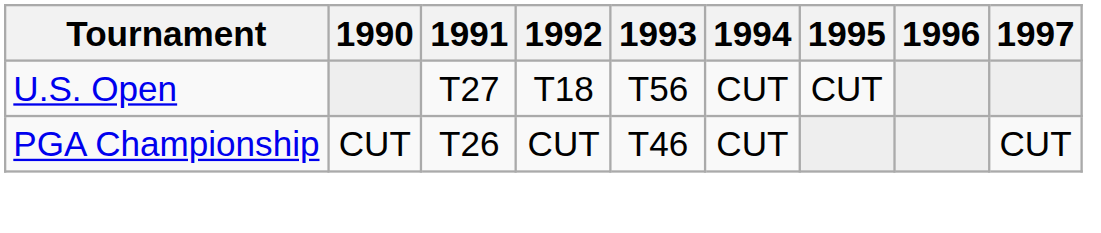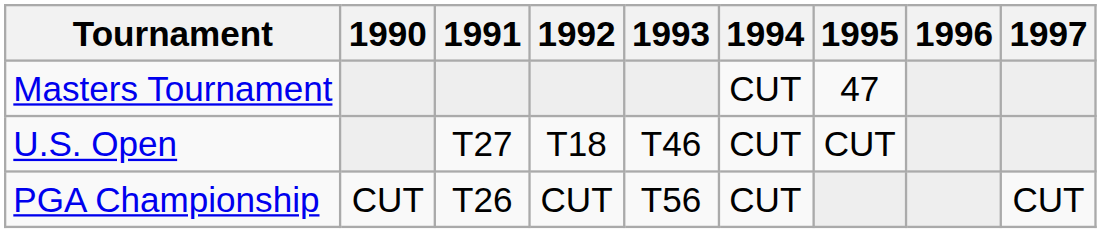+ row: Masters Tournament | CUT | 47
U.S. Open | 1993: T56 -> T46
PGA Championship | 1993: T46 -> T56
